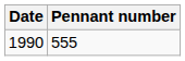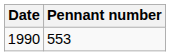1990 | Pennant number: 555 -> 553
